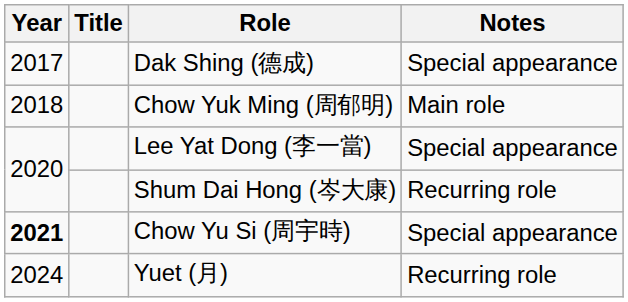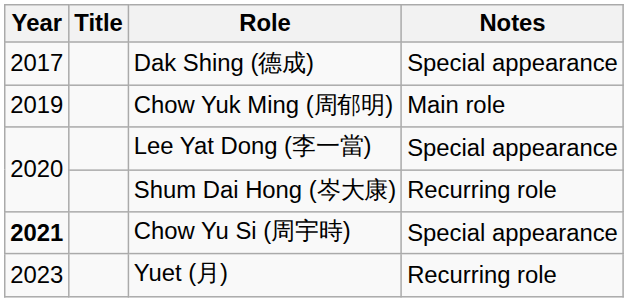Chow Yuk Ming (周郁明) | Year: 2018 -> 2019
Yuet (月) | Year: 2024 -> 2023
